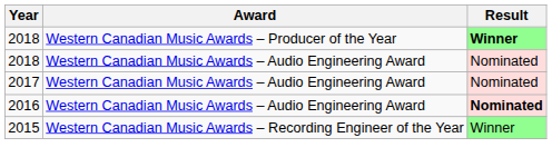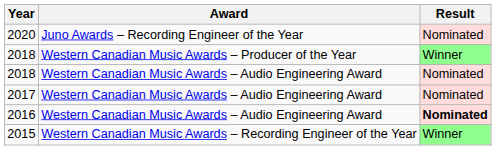+ row: 2020 | Juno Awards – Recording Engineer of the Year | Nominated
2018 / Western Canadian Music Awards – Producer of the Year | Result: bold -> normal
